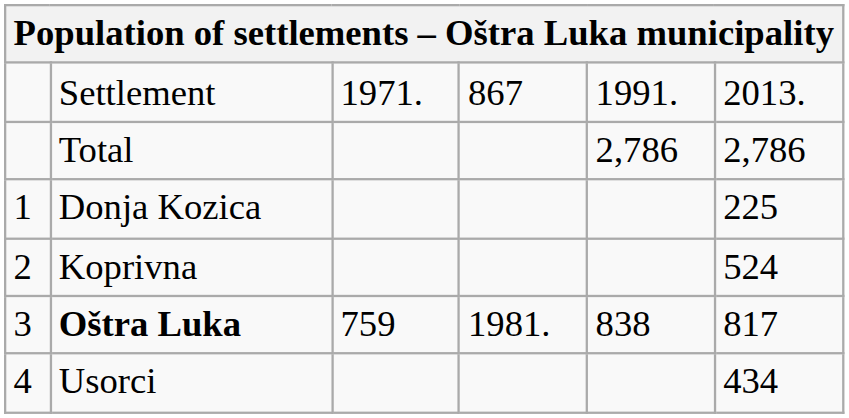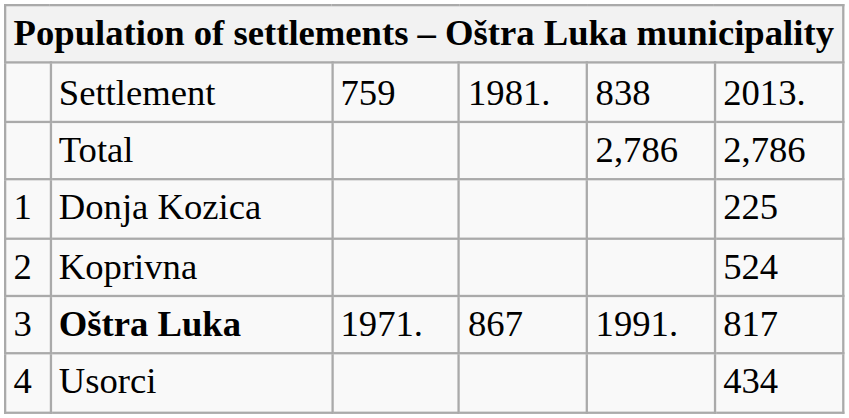Settlement | column 3: 1971. -> 759
Settlement | column 4: 867 -> 1981.
Settlement | column 5: 1991. -> 838
Oštra Luka | column 3: 759 -> 1971.
Oštra Luka | column 4: 1981. -> 867
Oštra Luka | column 5: 838 -> 1991.
